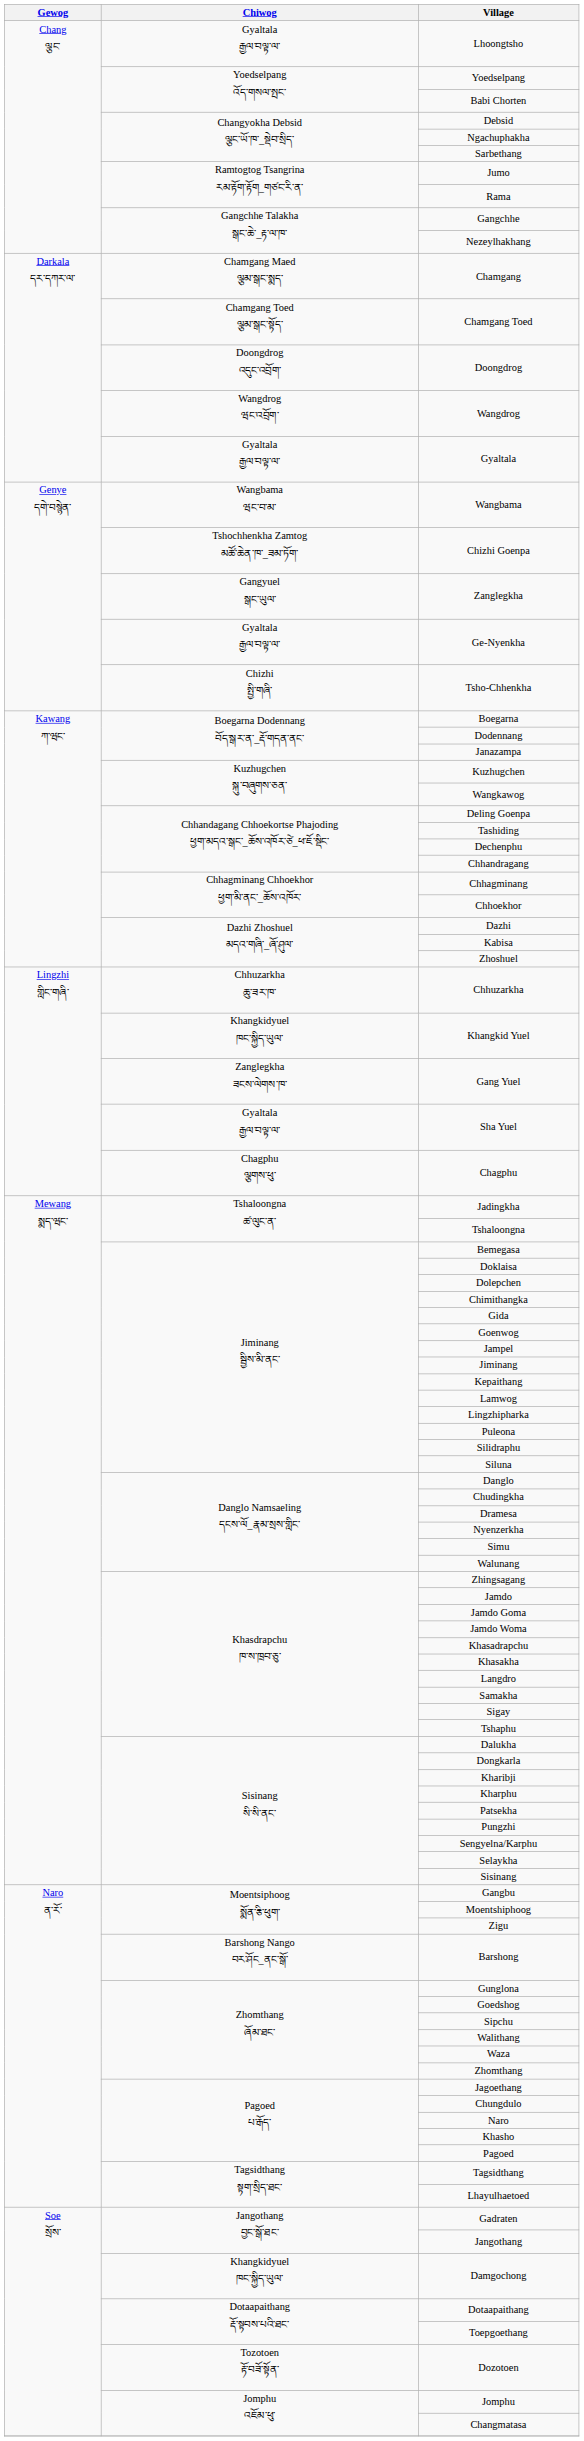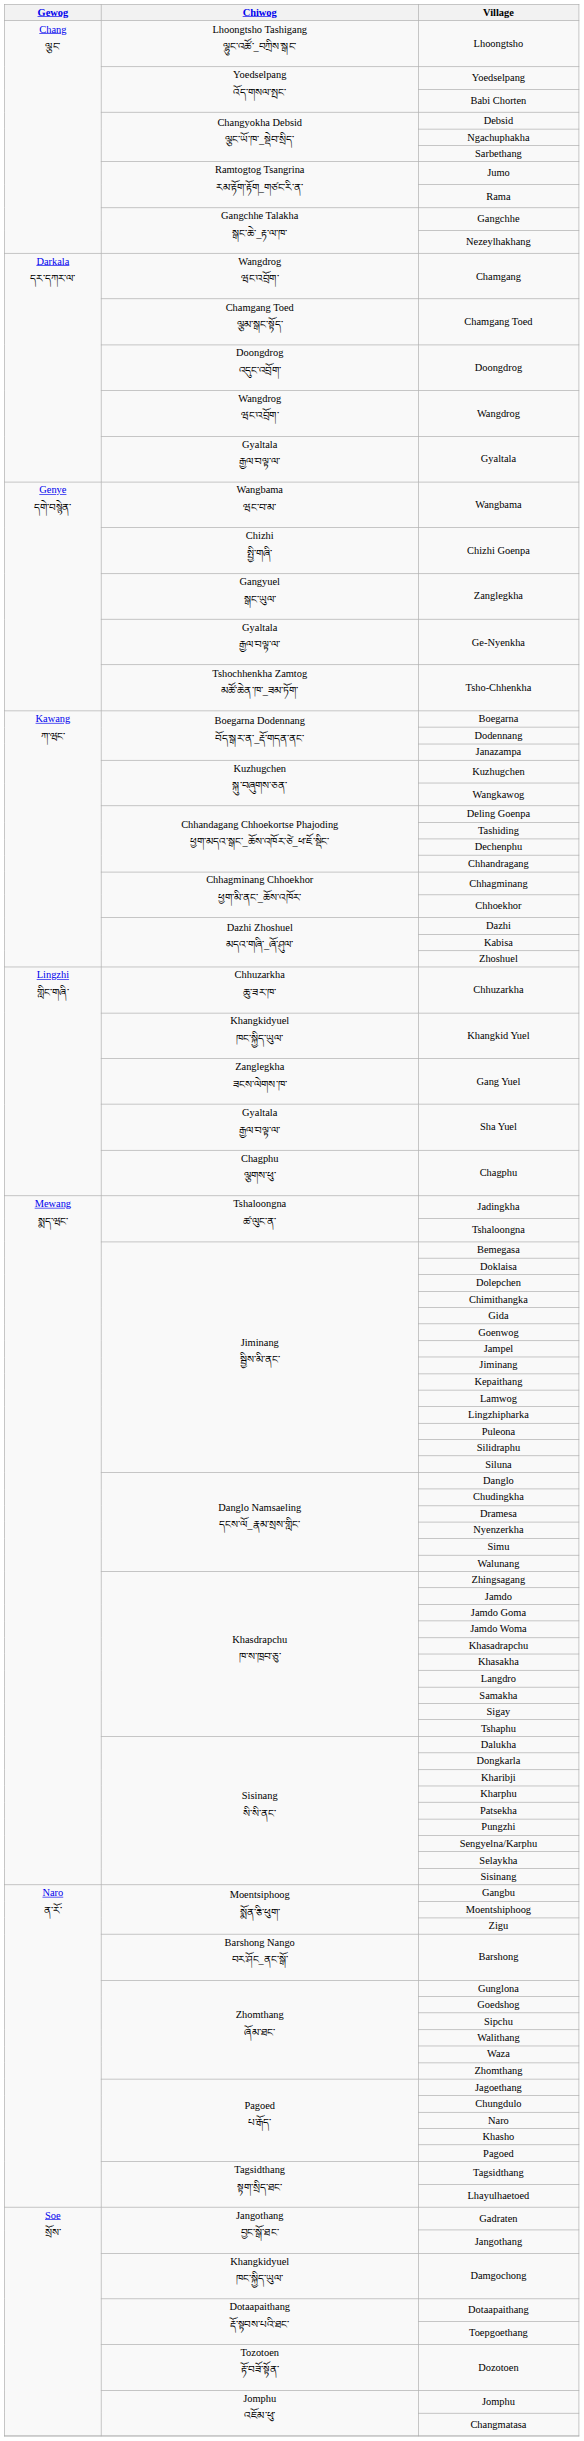Lhoongtsho | Chiwog: Gyaltala རྒྱལ་བལྟ་ལ་ -> Lhoongtsho Tashigang ལྷུང་འཚོ་_བཀྲིས་སྒང་
Chamgang | Chiwog: Chamgang Maed ལྕམ་སྒང་སྨད་ -> Wangdrog ཝང་འབྲོག་
Chizhi Goenpa | Chiwog: Tshochhenkha Zamtog མཚོ་ཆེན་ཁ་_ཟམ་ཏོག་ -> Chizhi སྤྱི་གཞི་
Tsho-Chhenkha | Chiwog: Chizhi སྤྱི་གཞི་ -> Tshochhenkha Zamtog མཚོ་ཆེན་ཁ་_ཟམ་ཏོག་
